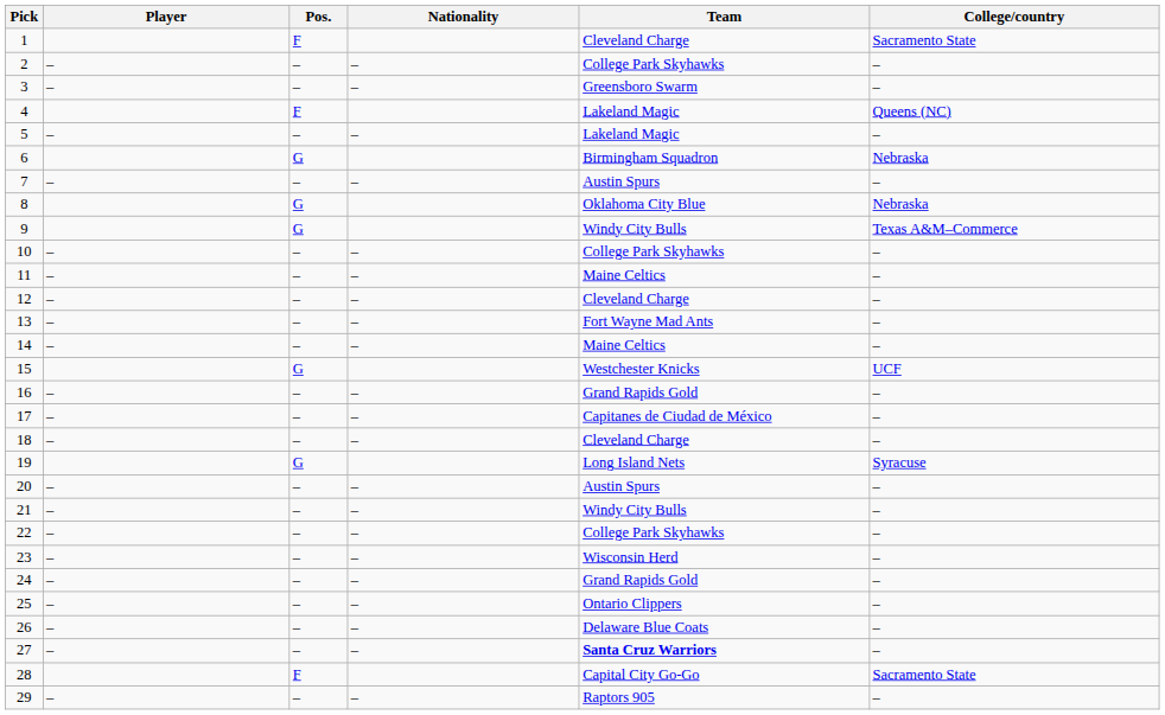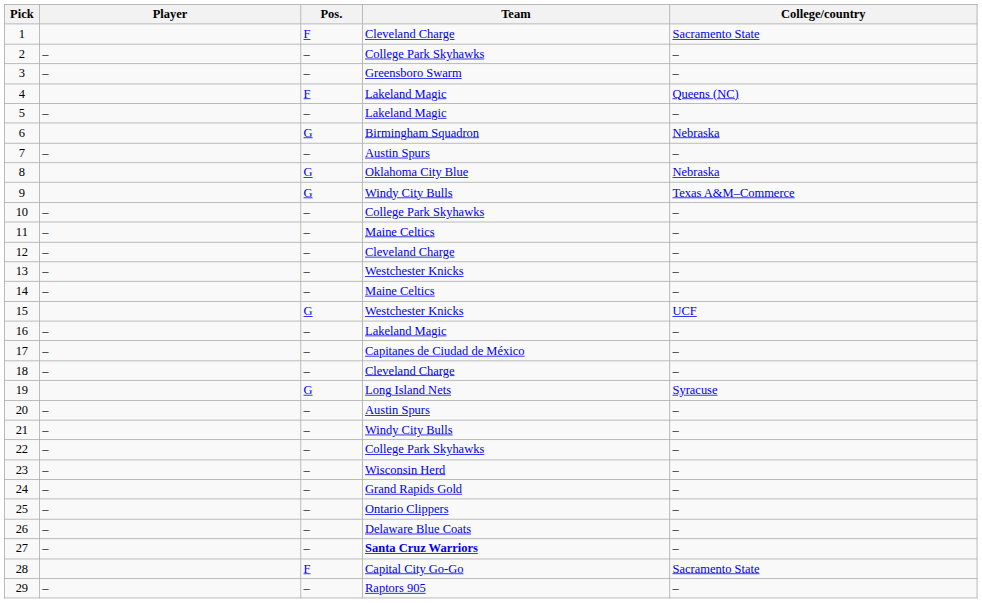- column: Nationality | – | – | – | – | – | – | – | – | – | – | – | – | – | – | – | – | – | – | – | – | –
13 | Team: Fort Wayne Mad Ants -> Westchester Knicks
16 | Team: Grand Rapids Gold -> Lakeland Magic
